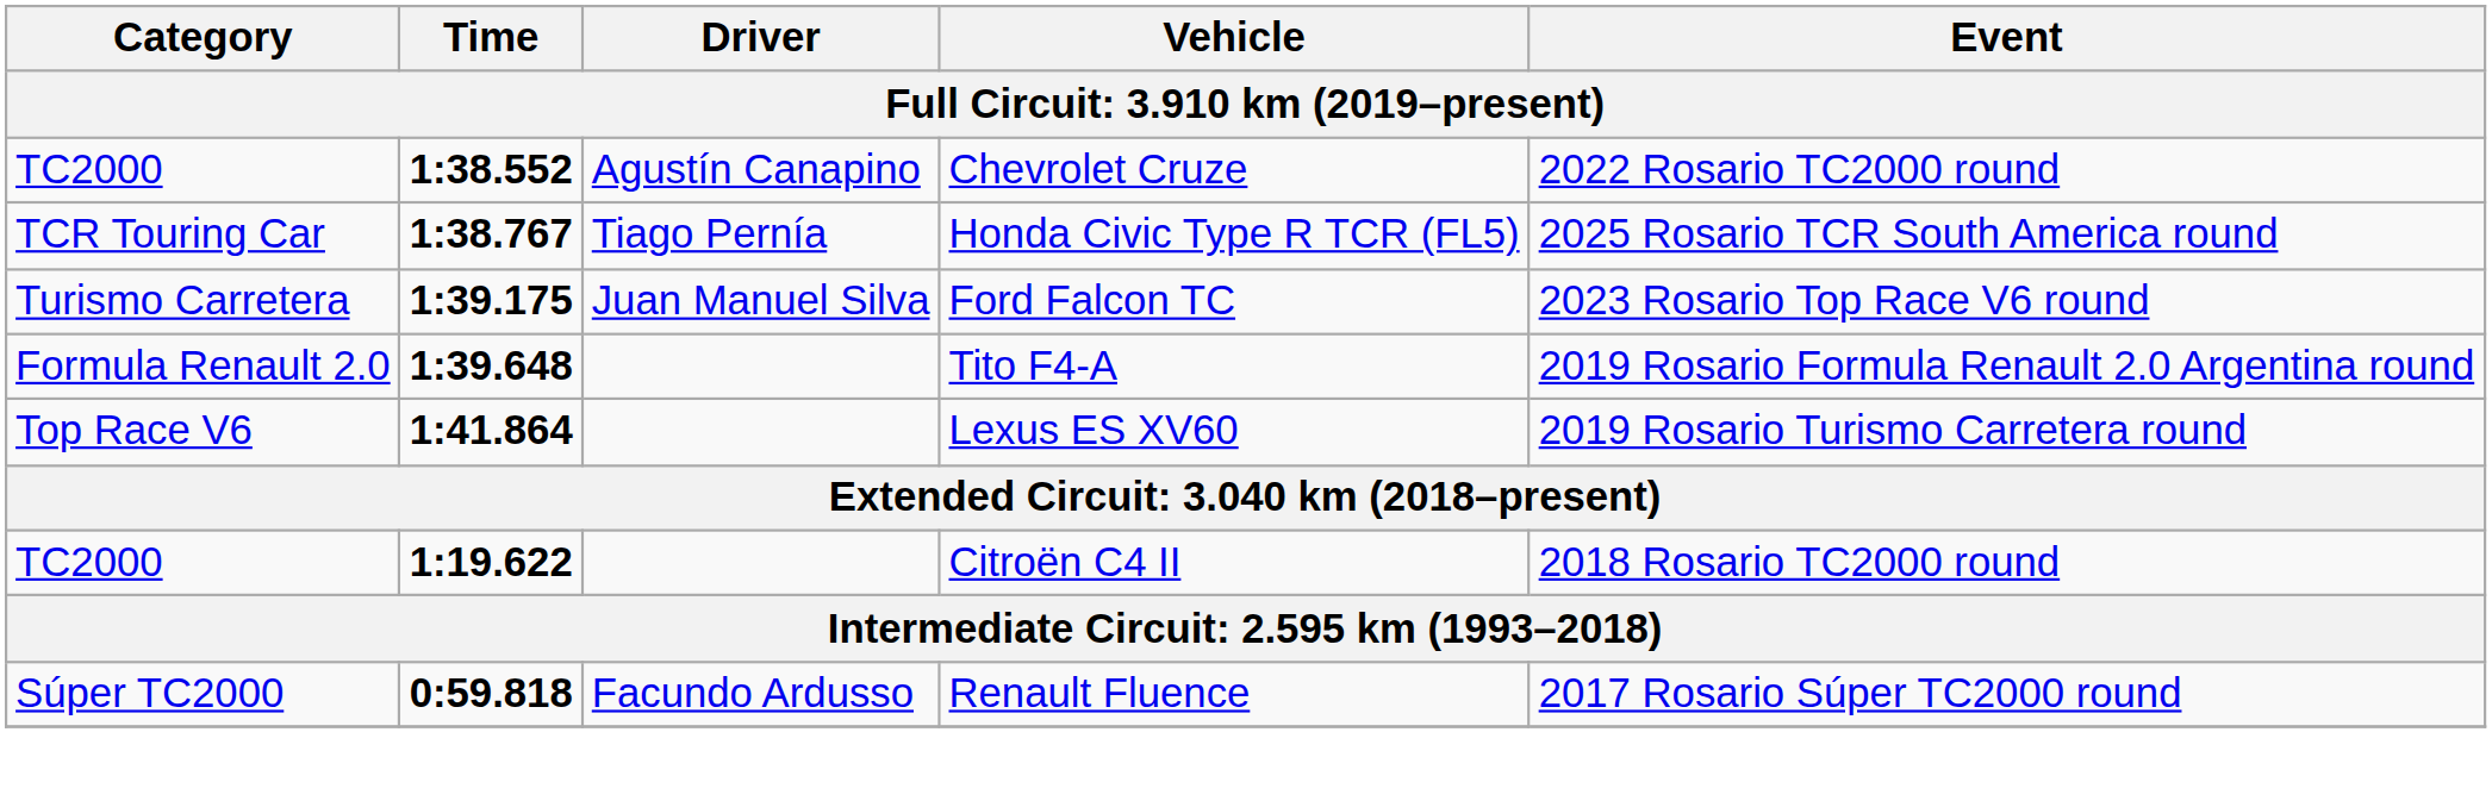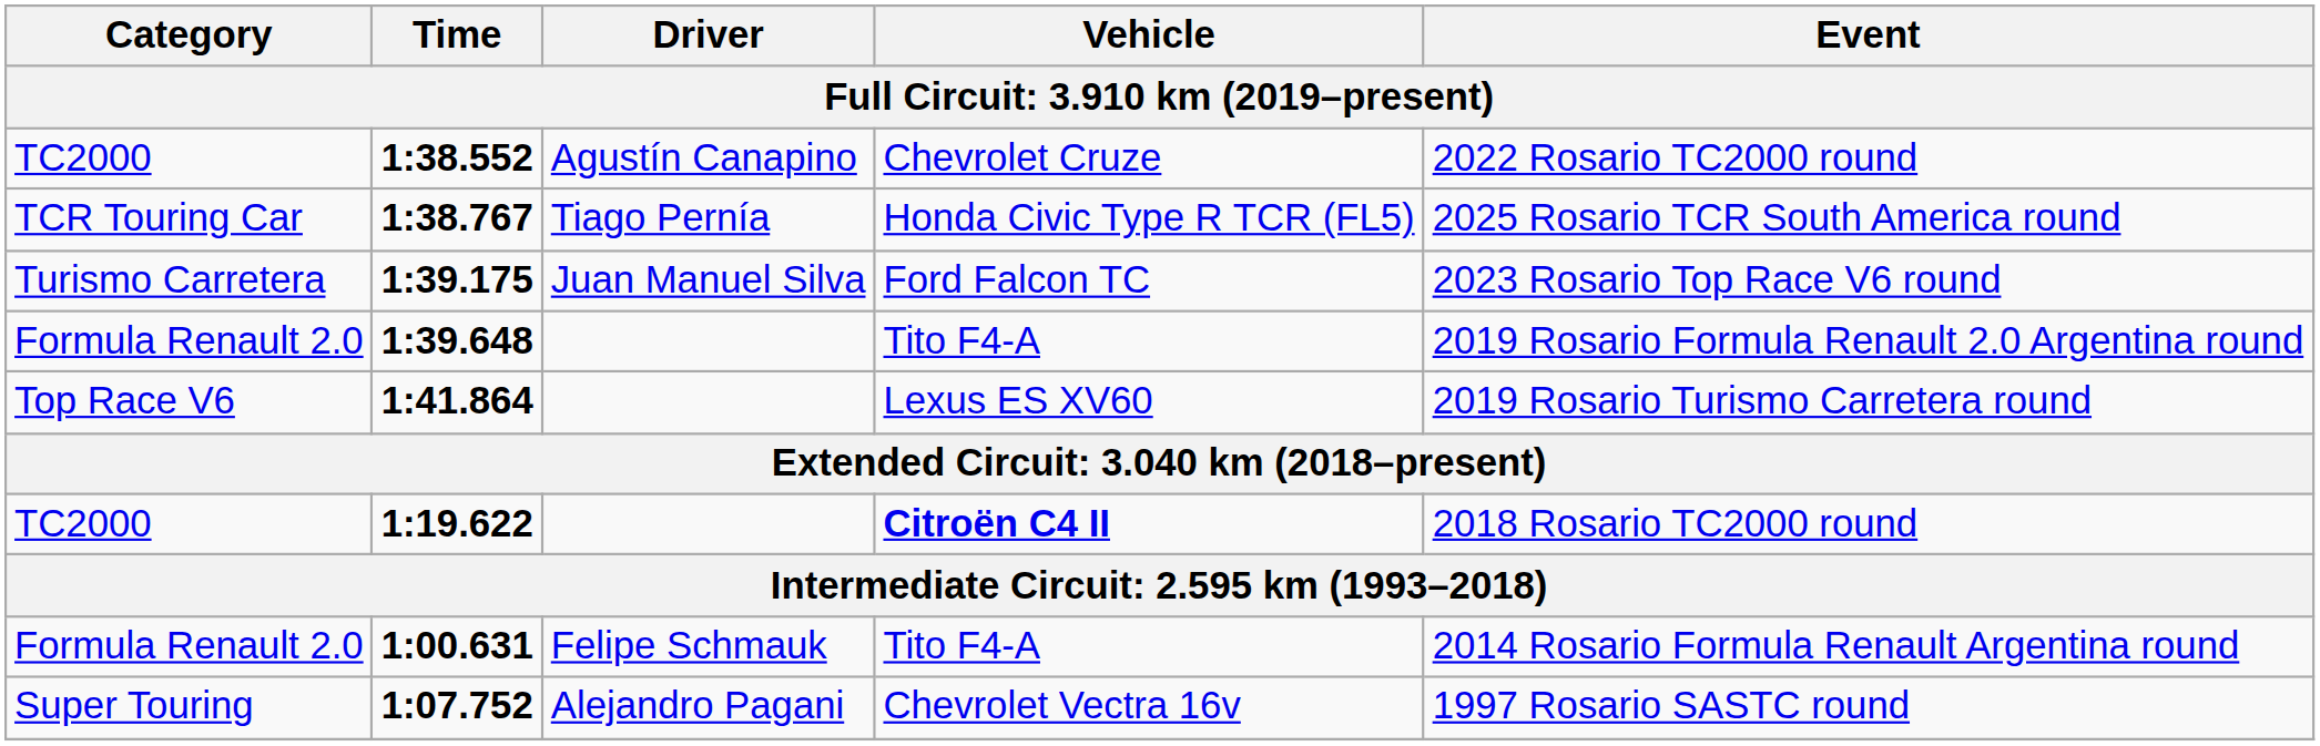1:19.622 | Vehicle: normal -> bold
- row: Súper TC2000 | 0:59.818 | Facundo Ardusso | Renault Fluence | 2017 Rosario Súper TC2000 round
+ row: Formula Renault 2.0 | 1:00.631 | Felipe Schmauk | Tito F4-A | 2014 Rosario Formula Renault Argentina round
+ row: Super Touring | 1:07.752 | Alejandro Pagani | Chevrolet Vectra 16v | 1997 Rosario SASTC round
